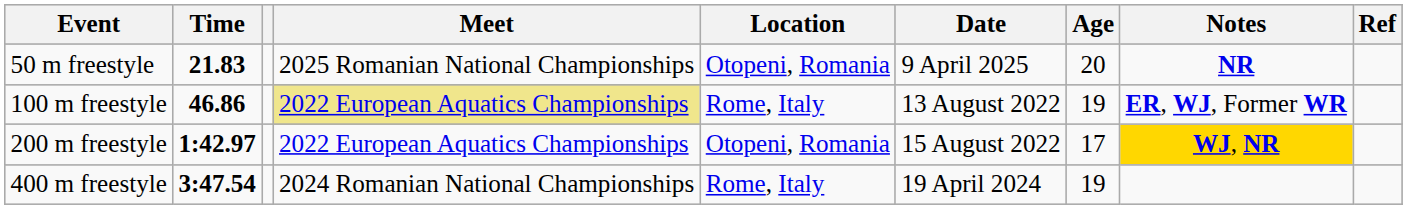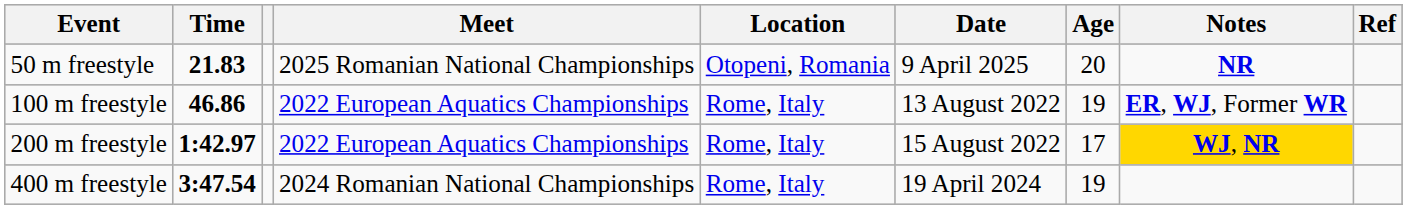100 m freestyle | Meet: khaki background -> no background
200 m freestyle | Location: Otopeni, Romania -> Rome, Italy
